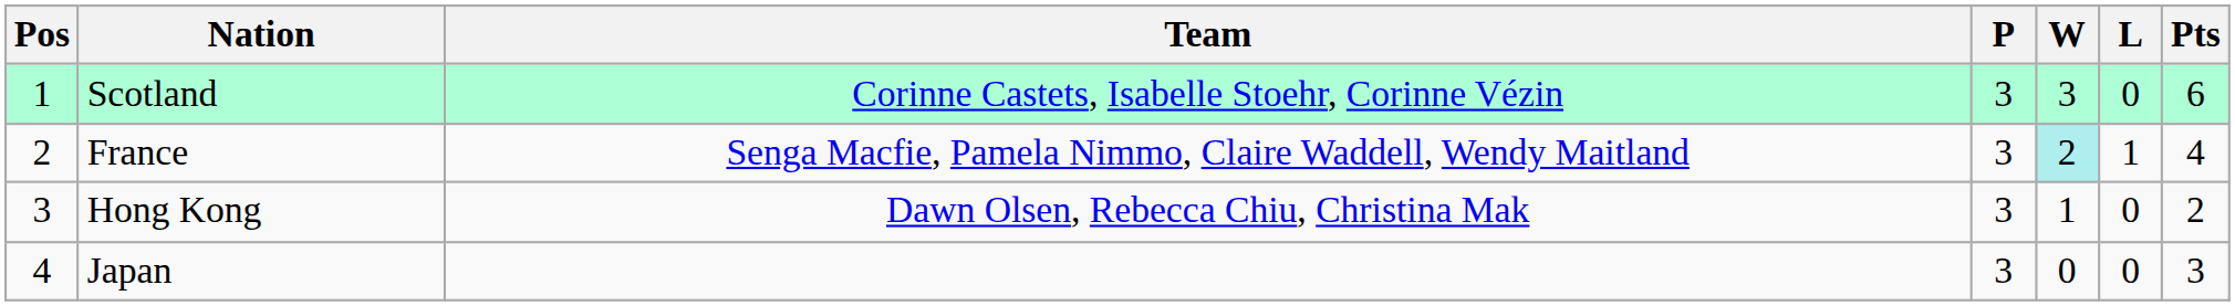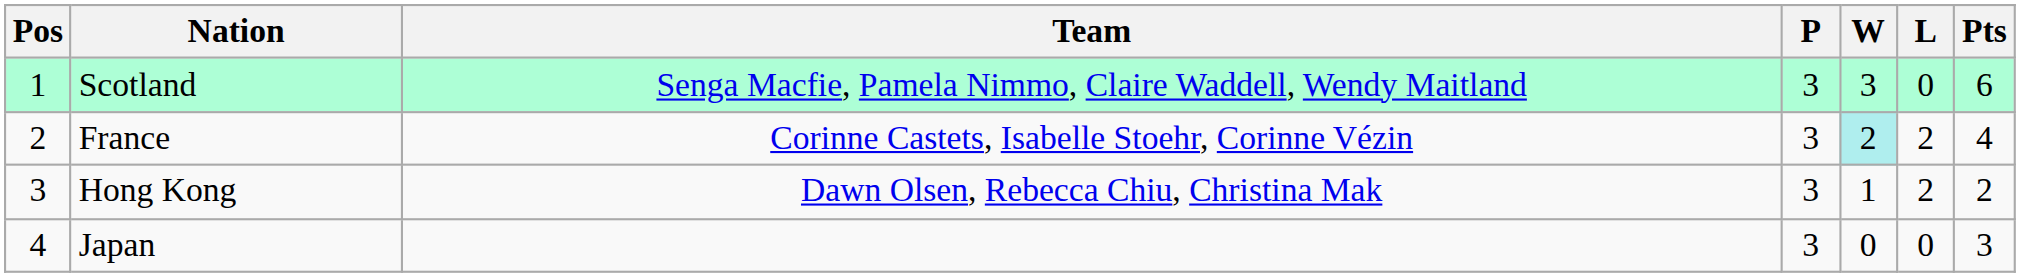Scotland | Team: Corinne Castets, Isabelle Stoehr, Corinne Vézin -> Senga Macfie, Pamela Nimmo, Claire Waddell, Wendy Maitland
France | Team: Senga Macfie, Pamela Nimmo, Claire Waddell, Wendy Maitland -> Corinne Castets, Isabelle Stoehr, Corinne Vézin
France | L: 1 -> 2
Hong Kong | L: 0 -> 2
